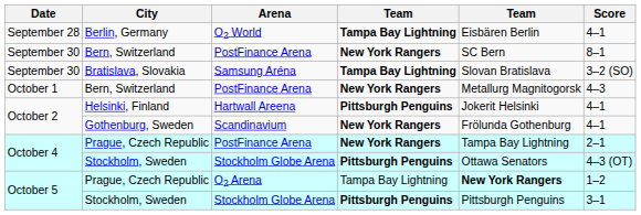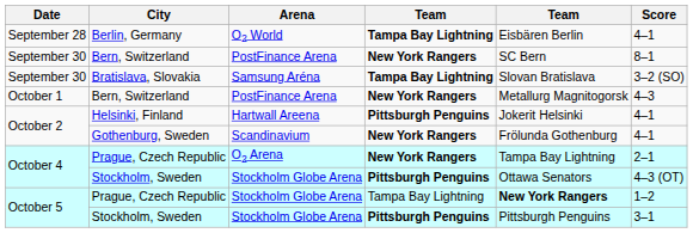October 4 / Prague, Czech Republic | Arena: PostFinance Arena -> O2 Arena
October 5 / Prague, Czech Republic | Arena: O2 Arena -> Stockholm Globe Arena
